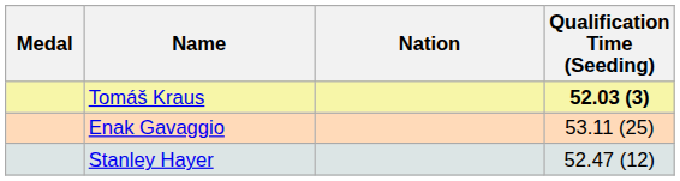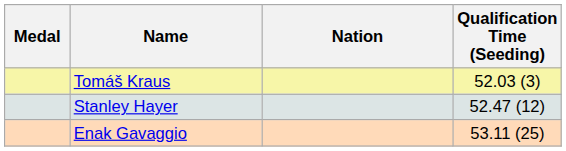Tomáš Kraus | Qualification Time (Seeding): bold -> normal
rows swapped: Stanley Hayer <-> Enak Gavaggio
